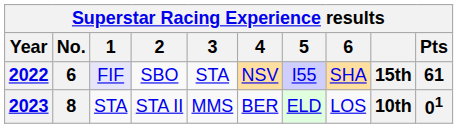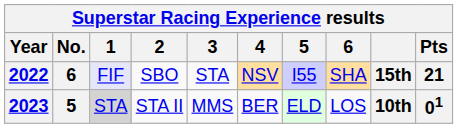2022 | Pts: 61 -> 21
2023 | No.: 8 -> 5
2023 | 1: no background -> lightgrey background
